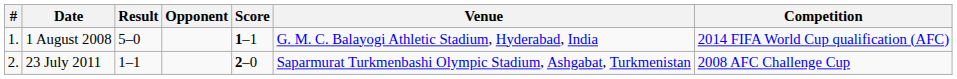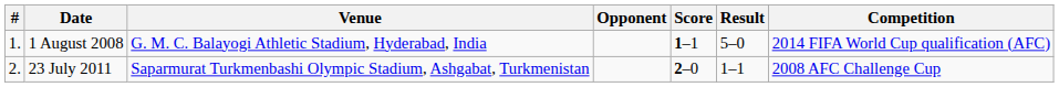columns swapped: Venue <-> Result
